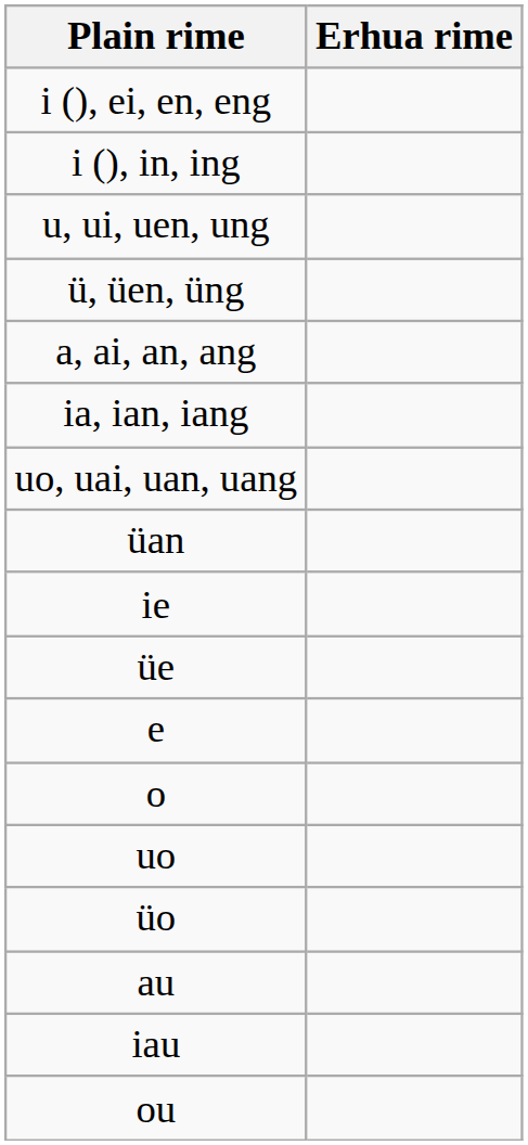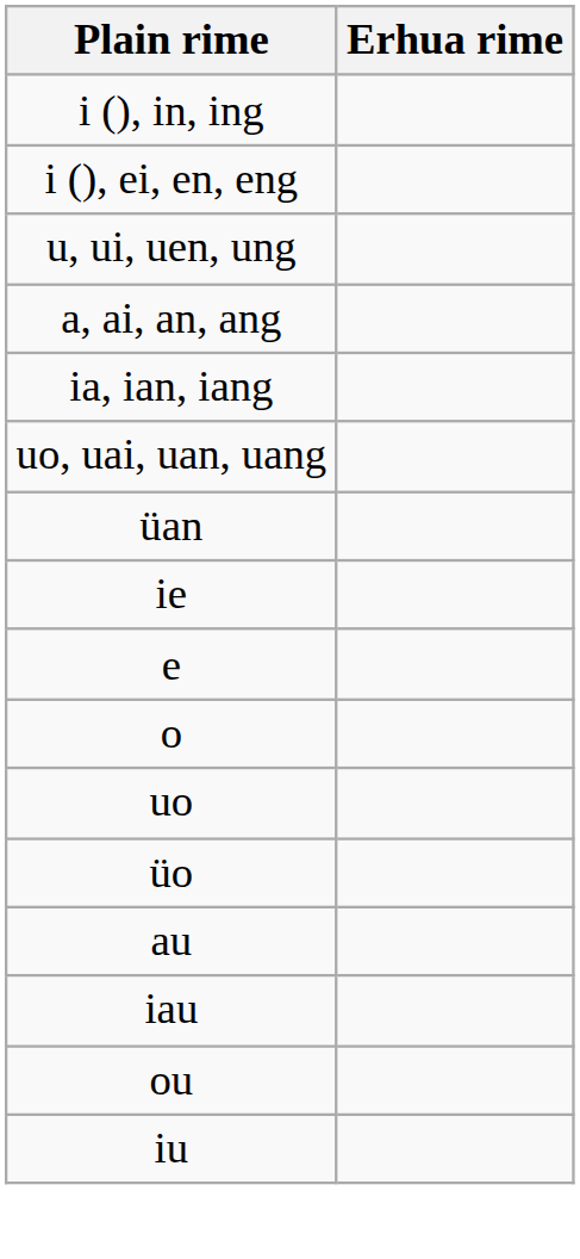rows swapped: i (), ei, en, eng <-> i (), in, ing
- row: ü, üen, üng
- row: üe
+ row: iu
